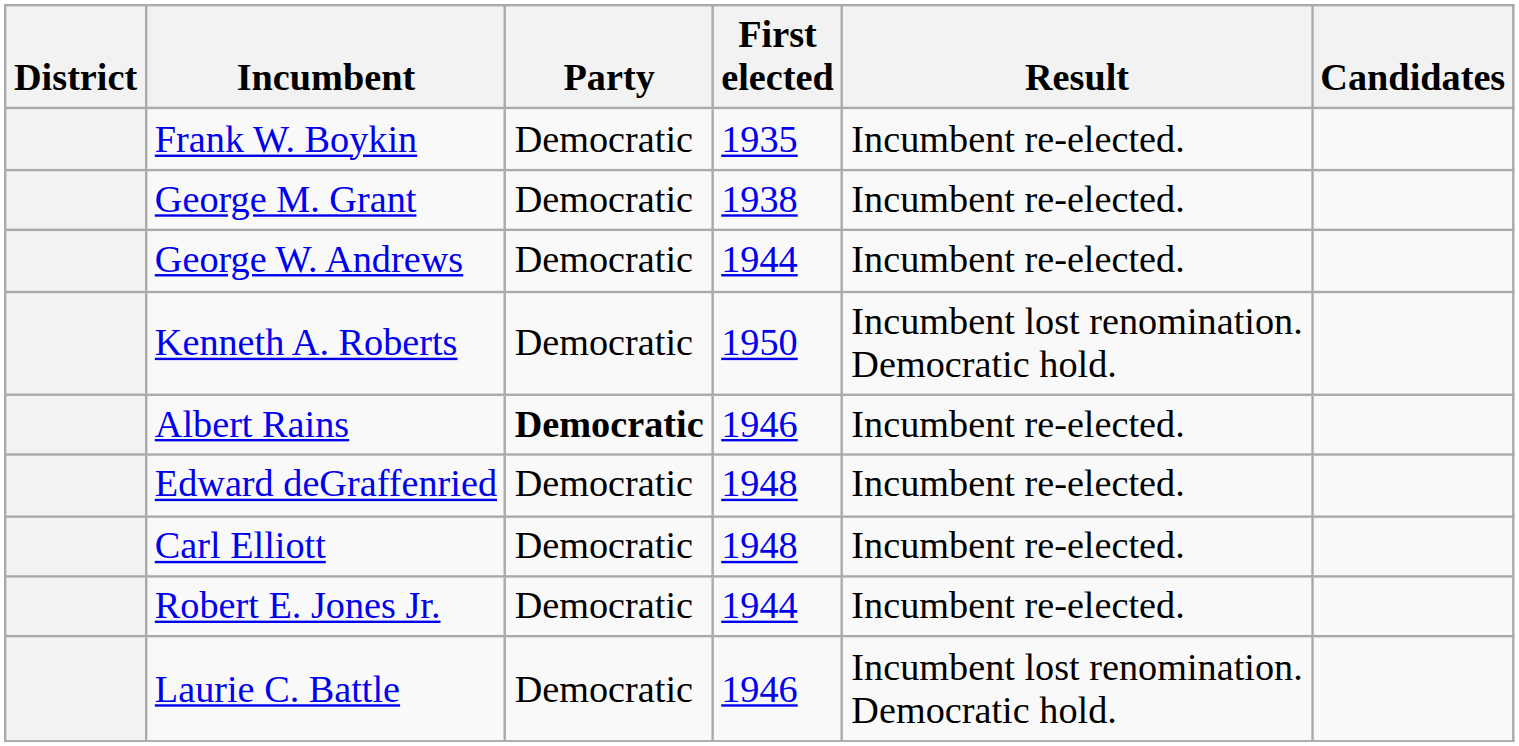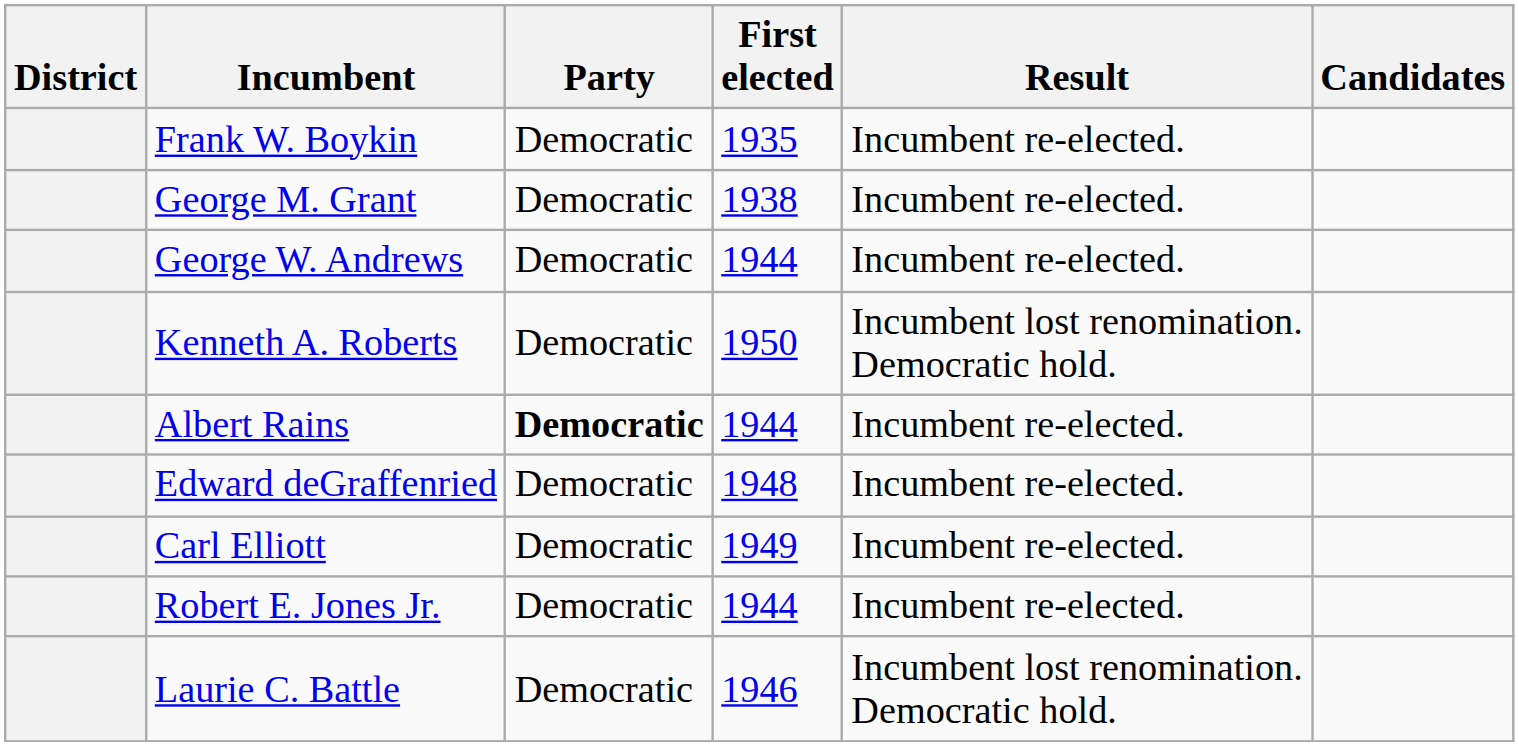Albert Rains | First elected: 1946 -> 1944
Carl Elliott | First elected: 1948 -> 1949
